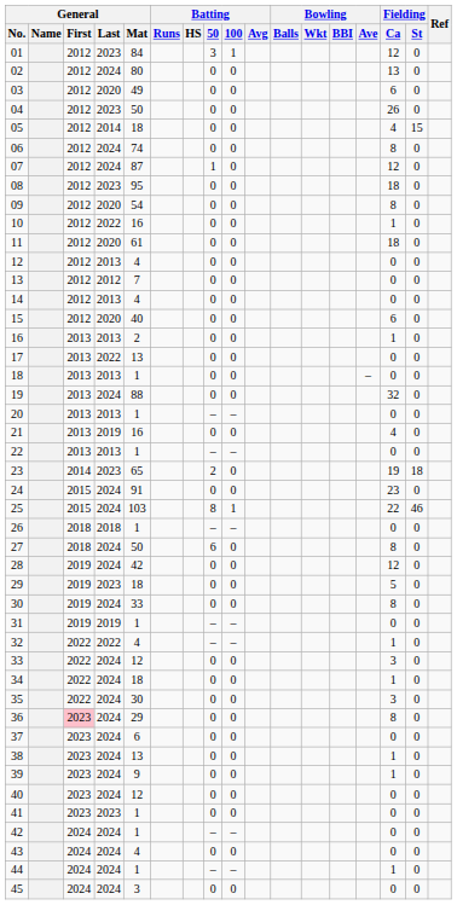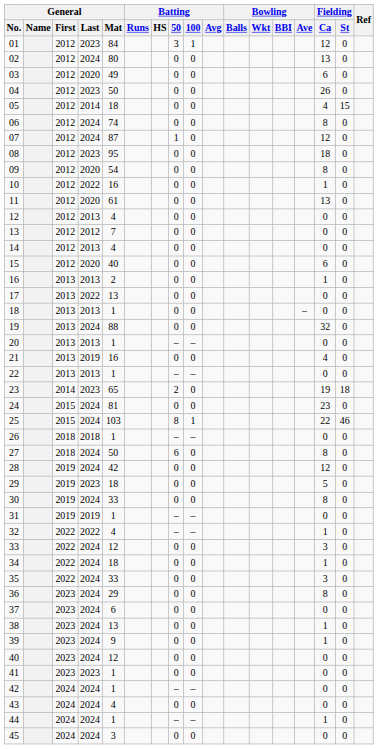11 | Fielding / Ca: 18 -> 13
24 | General / Mat: 91 -> 81
35 | General / Mat: 30 -> 33
36 | General / First: pink background -> no background
